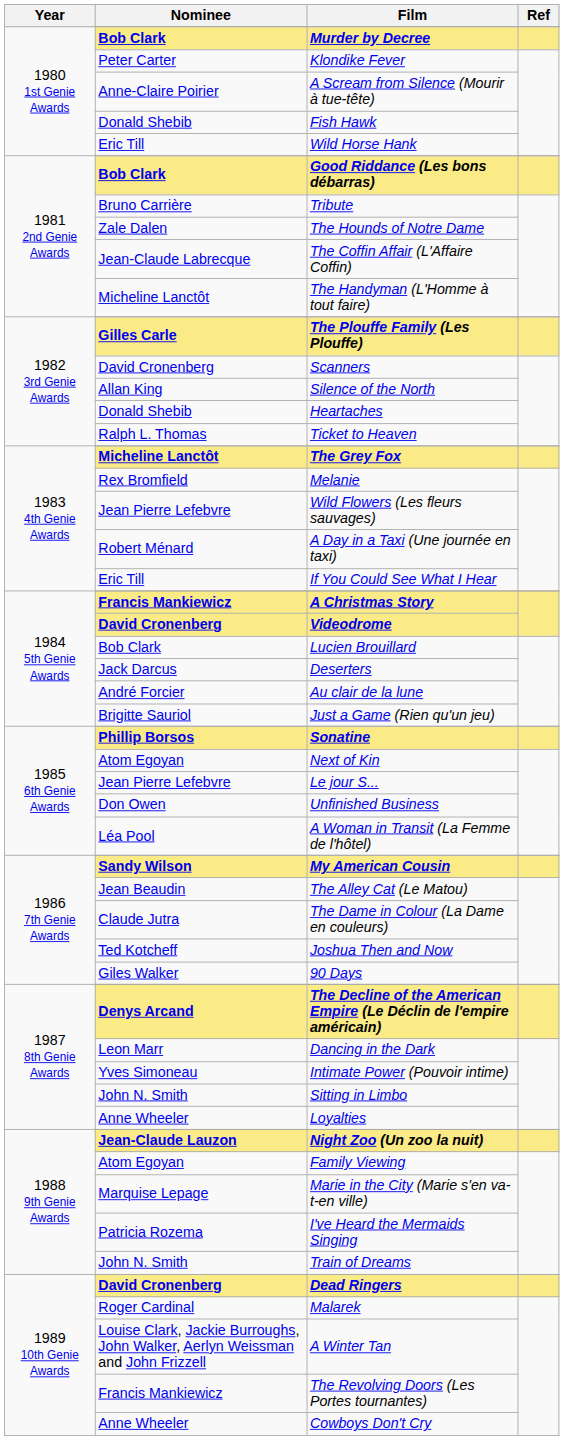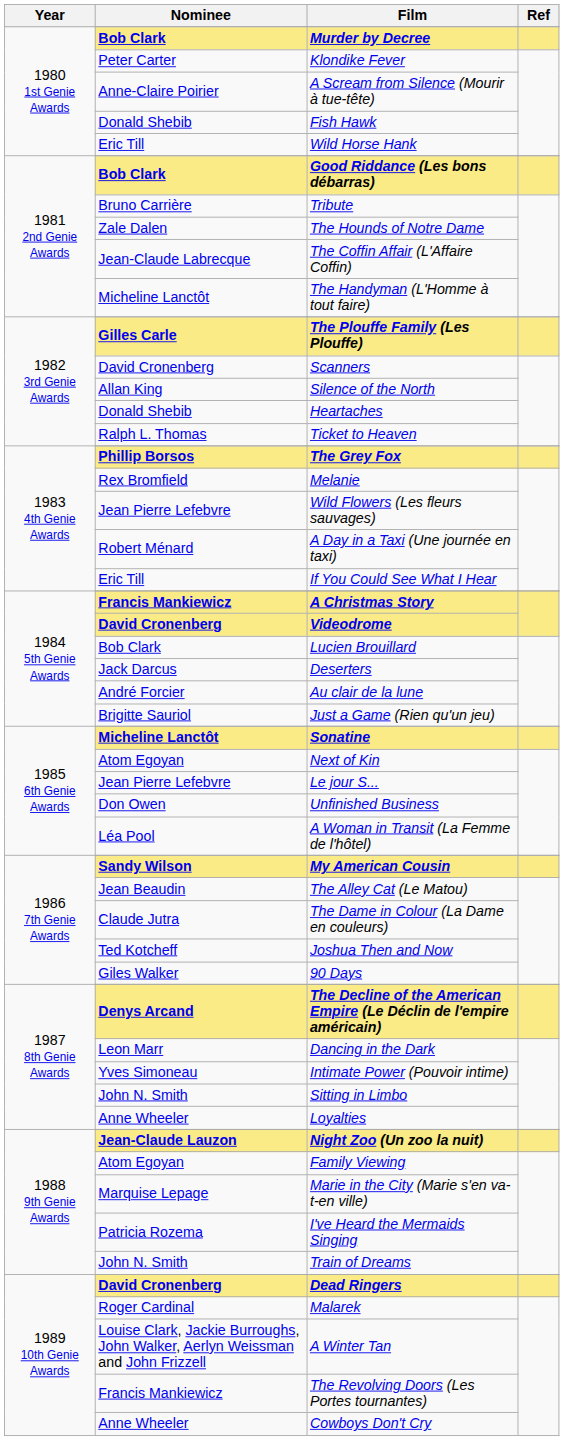The Grey Fox | Nominee: Micheline Lanctôt -> Phillip Borsos
Sonatine | Nominee: Phillip Borsos -> Micheline Lanctôt
